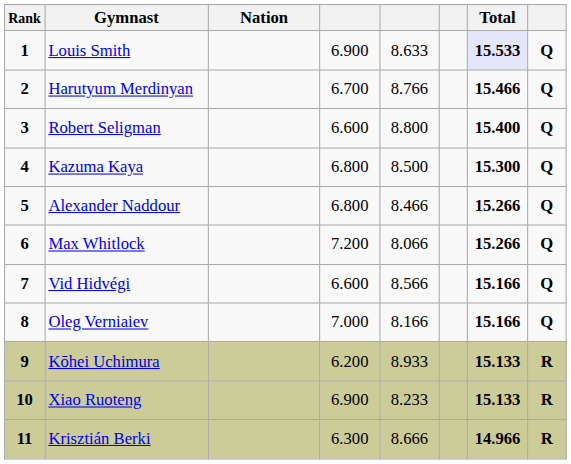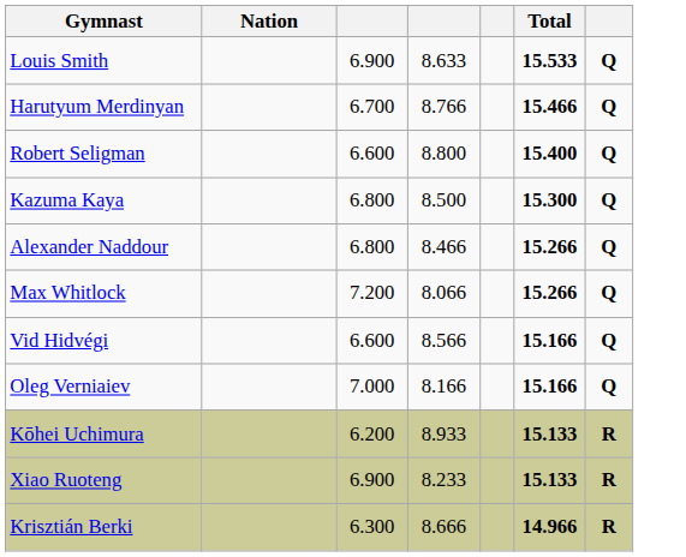- column: Rank | 1 | 2 | 3 | 4 | 5 | 6 | 7 | 8 | 9 | 10 | 11
Louis Smith | Total: lavender background -> no background
